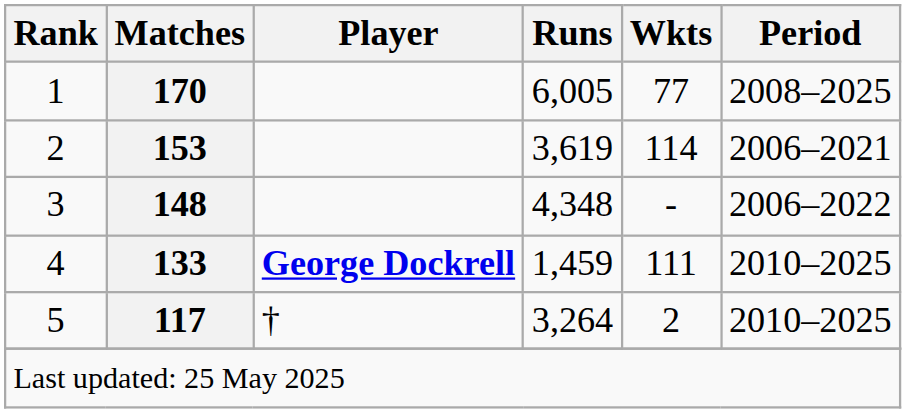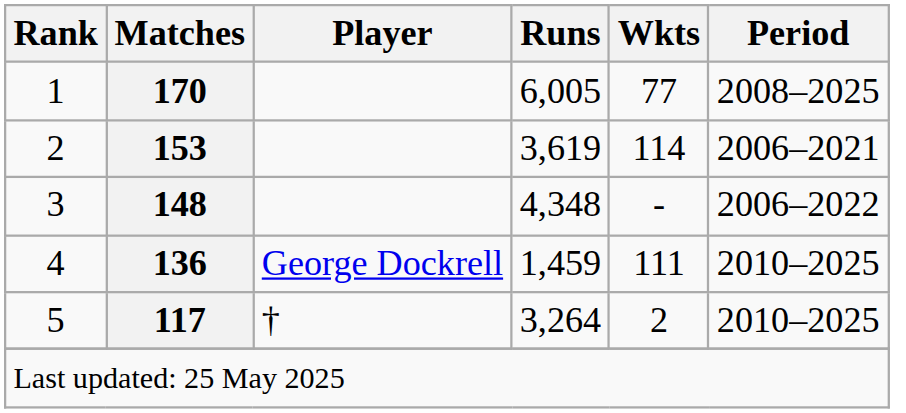4 | Matches: 133 -> 136
4 | Player: bold -> normal
